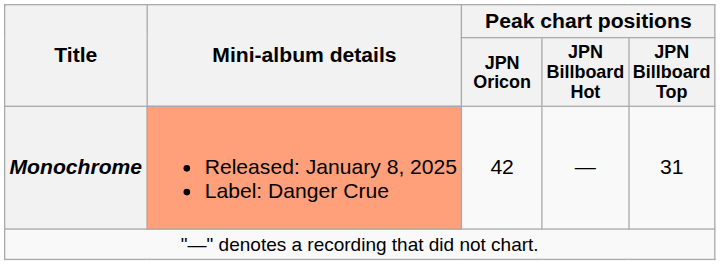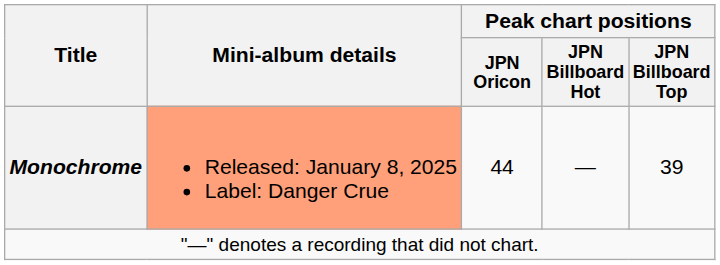Monochrome | Peak chart positions / JPN Oricon: 42 -> 44
Monochrome | Peak chart positions / JPN Billboard Top: 31 -> 39
